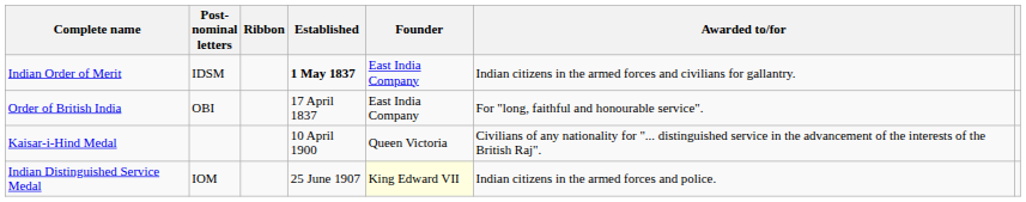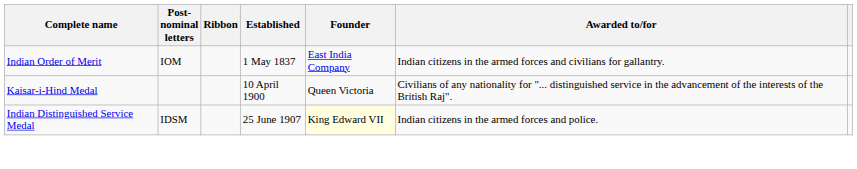Indian Order of Merit | Post- nominal letters: IDSM -> IOM
Indian Order of Merit | Established: bold -> normal
- row: Order of British India | OBI | 17 April 1837 | East India Company | For "long, faithful and honourable service".
Indian Distinguished Service Medal | Post- nominal letters: IOM -> IDSM
